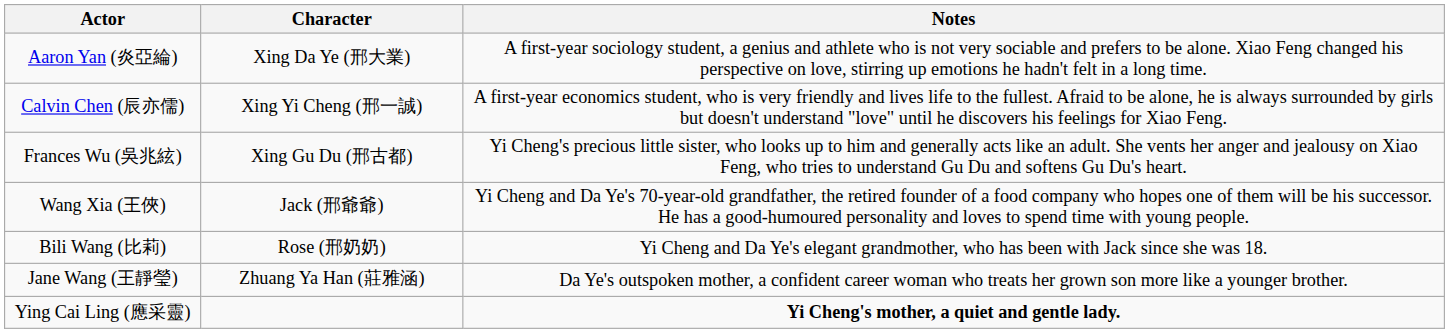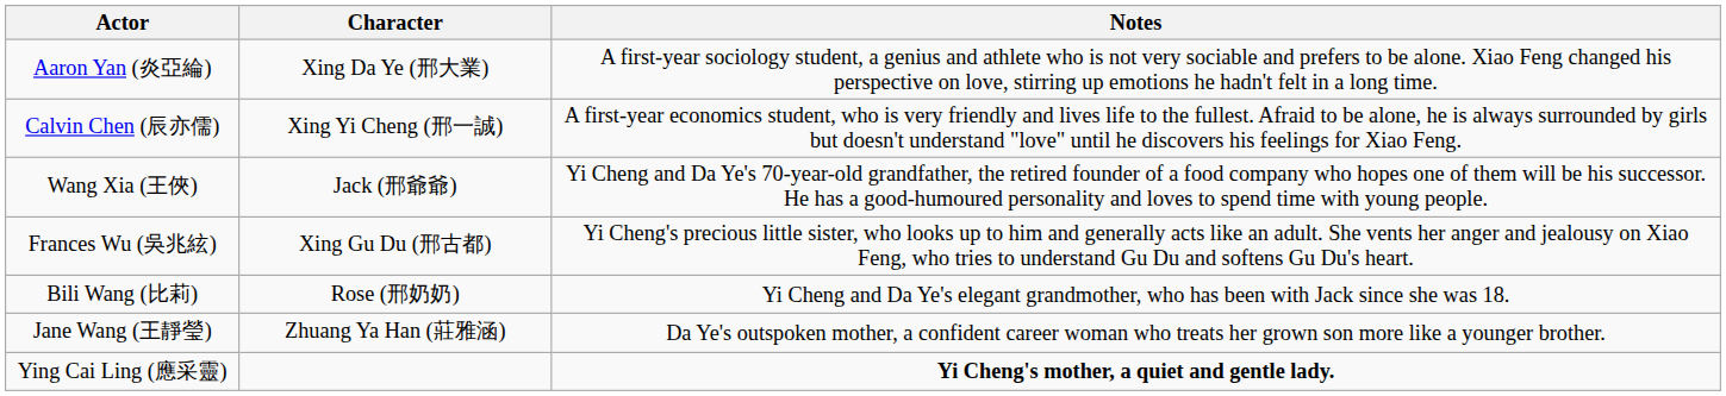rows swapped: Frances Wu (吳兆絃) <-> Wang Xia (王俠)
